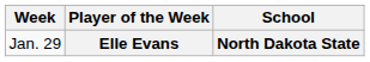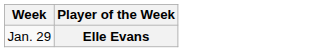- column: School | North Dakota State
